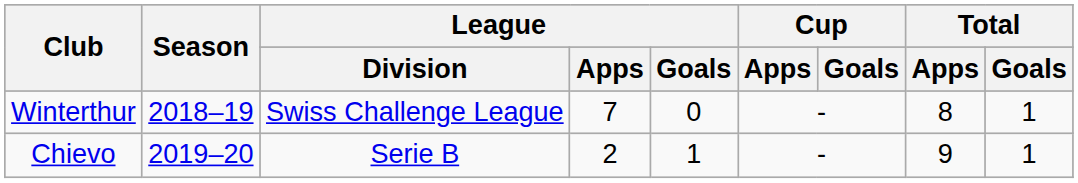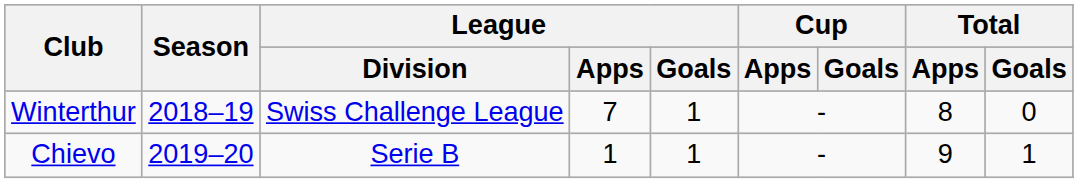Winterthur | League / Goals: 0 -> 1
Winterthur | Total / Goals: 1 -> 0
Chievo | League / Apps: 2 -> 1
